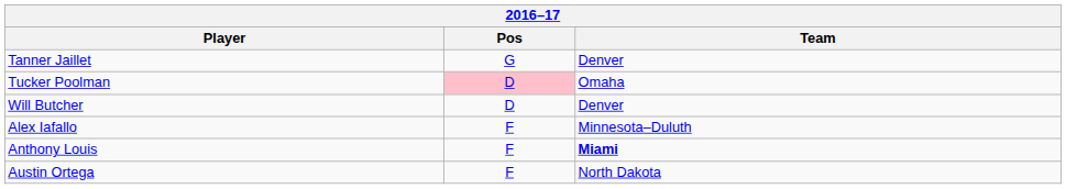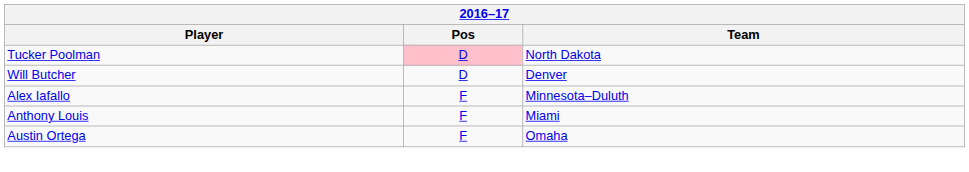- row: Tanner Jaillet | G | Denver
Tucker Poolman | Team: Omaha -> North Dakota
Anthony Louis | Team: bold -> normal
Austin Ortega | Team: North Dakota -> Omaha
